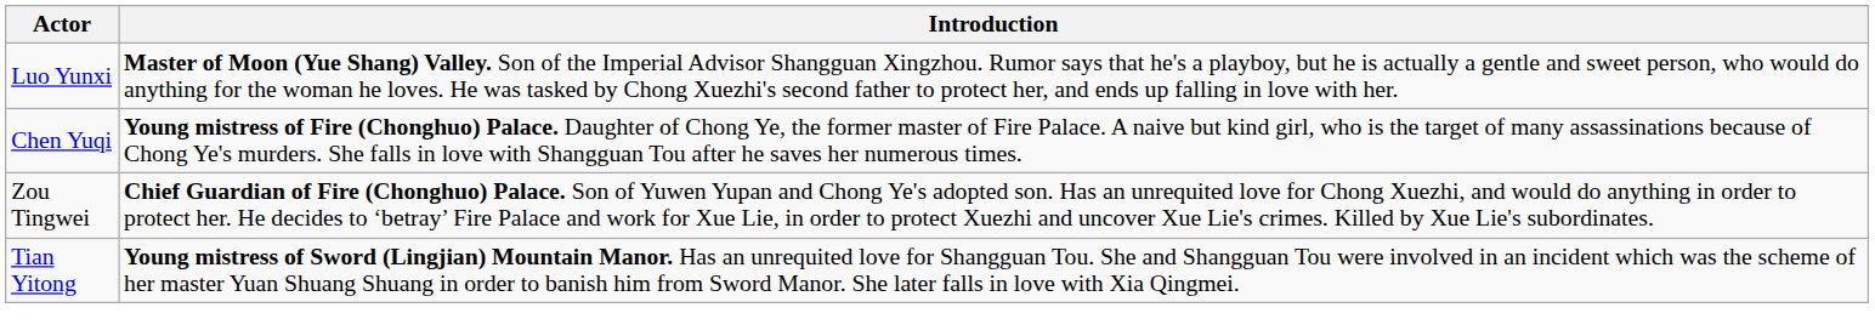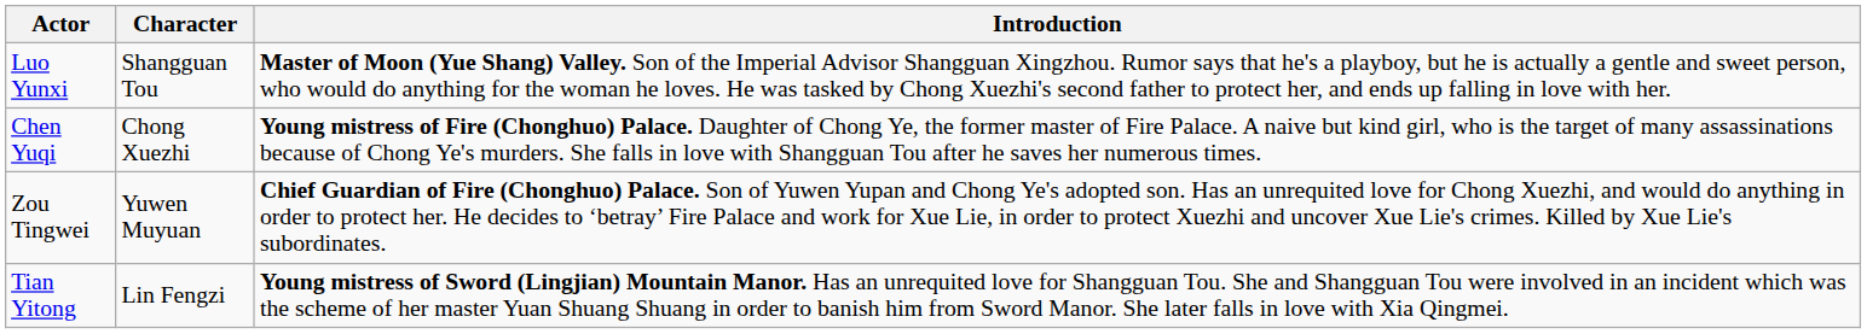+ column: Character | Shangguan Tou | Chong Xuezhi | Yuwen Muyuan | Lin Fengzi
